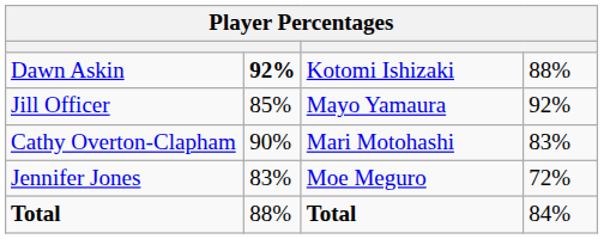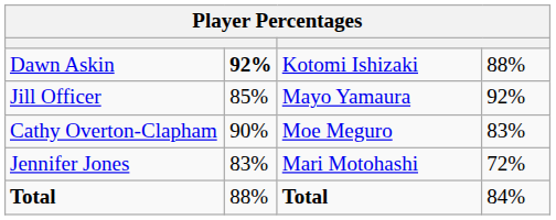Cathy Overton-Clapham | column 3: Mari Motohashi -> Moe Meguro
Jennifer Jones | column 3: Moe Meguro -> Mari Motohashi
